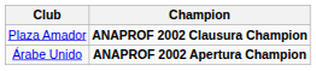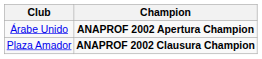rows swapped: Árabe Unido <-> Plaza Amador
